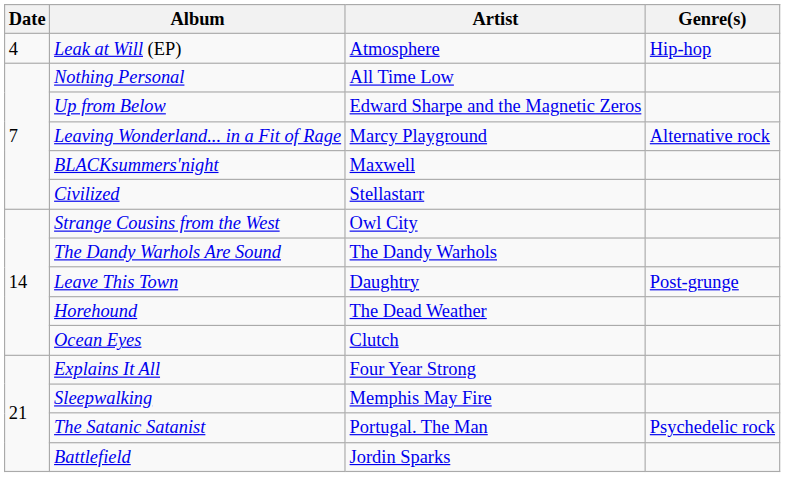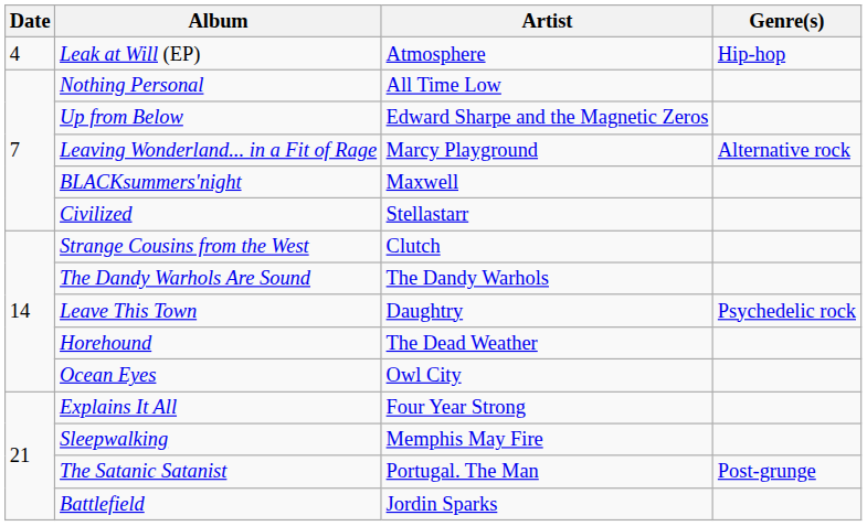Strange Cousins from the West | Artist: Owl City -> Clutch
Leave This Town | Genre(s): Post-grunge -> Psychedelic rock
Ocean Eyes | Artist: Clutch -> Owl City
The Satanic Satanist | Genre(s): Psychedelic rock -> Post-grunge
